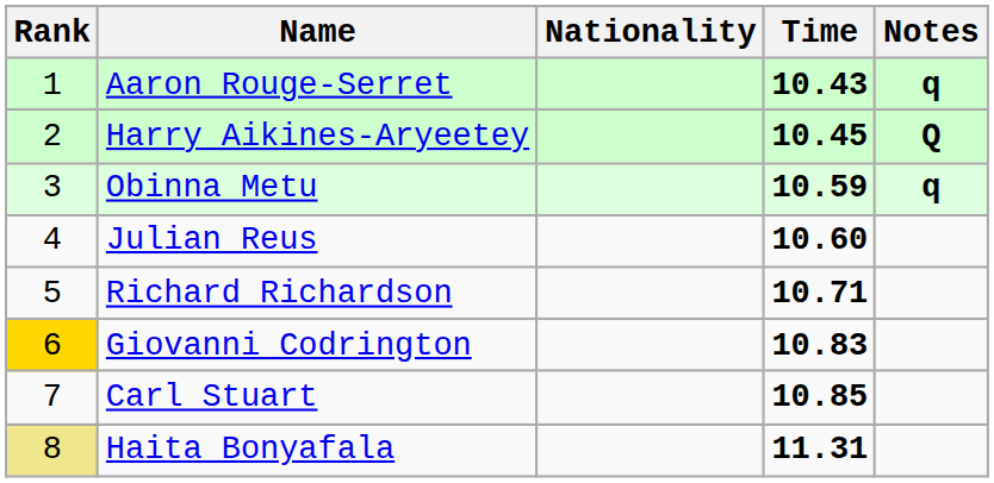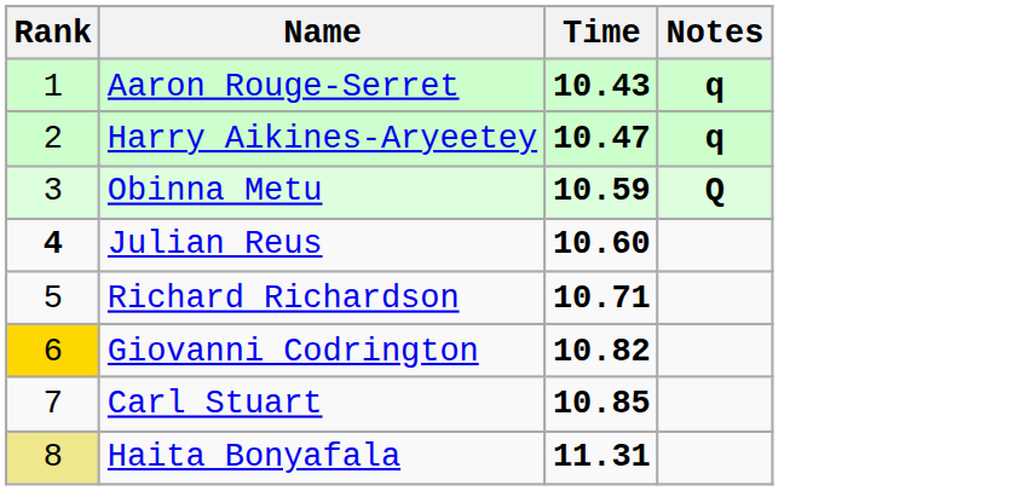- column: Nationality
Harry Aikines-Aryeetey | Time: 10.45 -> 10.47
Harry Aikines-Aryeetey | Notes: Q -> q
Obinna Metu | Notes: q -> Q
Julian Reus | Rank: normal -> bold
Giovanni Codrington | Time: 10.83 -> 10.82
